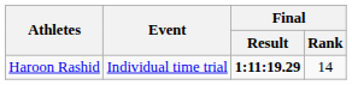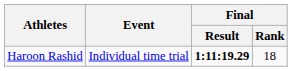Haroon Rashid | Final / Rank: 14 -> 18
